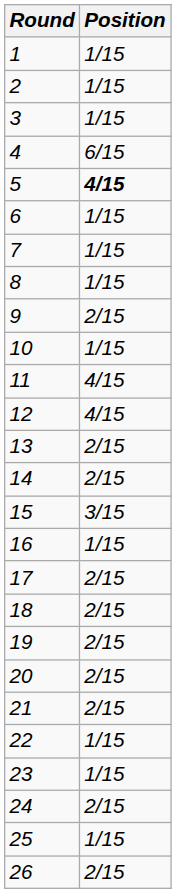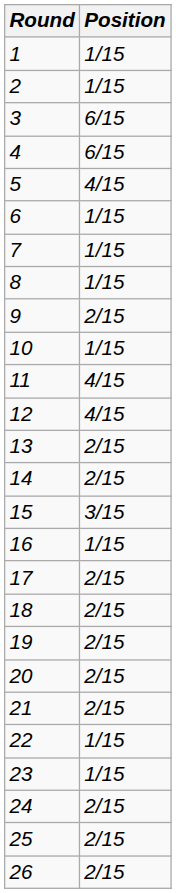3 | Position: 1/15 -> 6/15
5 | Position: bold -> normal
25 | Position: 1/15 -> 2/15
